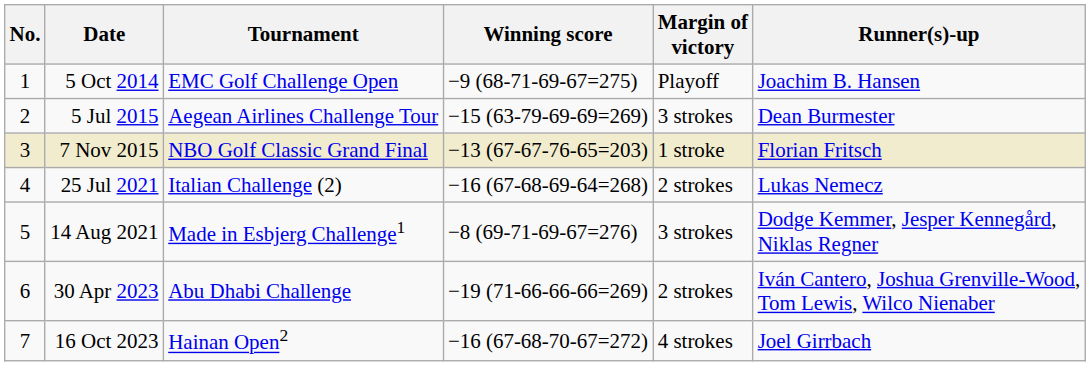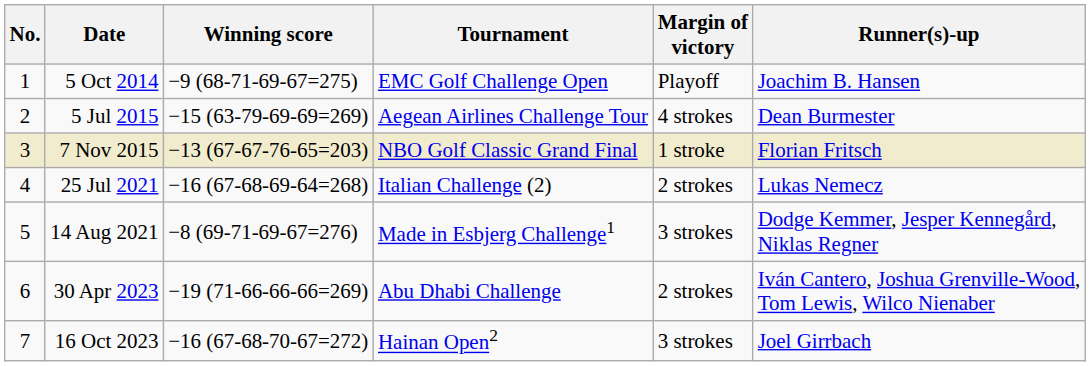columns swapped: Tournament <-> Winning score
5 Jul 2015 | Margin of victory: 3 strokes -> 4 strokes
16 Oct 2023 | Margin of victory: 4 strokes -> 3 strokes
